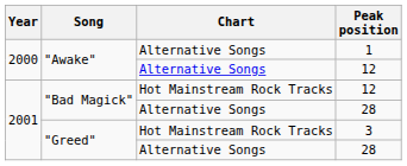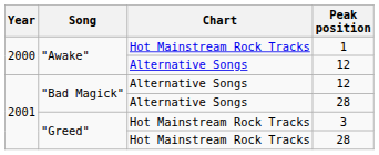1 | Chart: Alternative Songs -> Hot Mainstream Rock Tracks
"Bad Magick" / 12 | Chart: Hot Mainstream Rock Tracks -> Alternative Songs
"Greed" / 28 | Chart: Alternative Songs -> Hot Mainstream Rock Tracks
